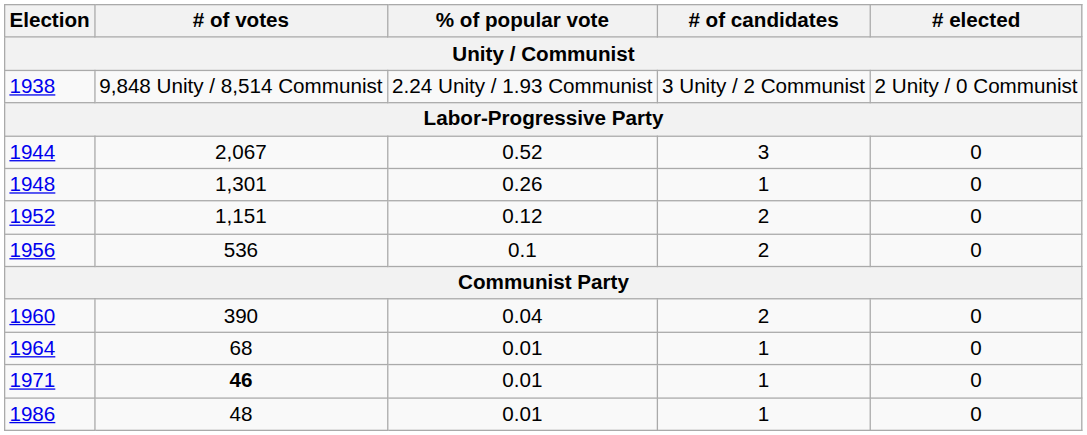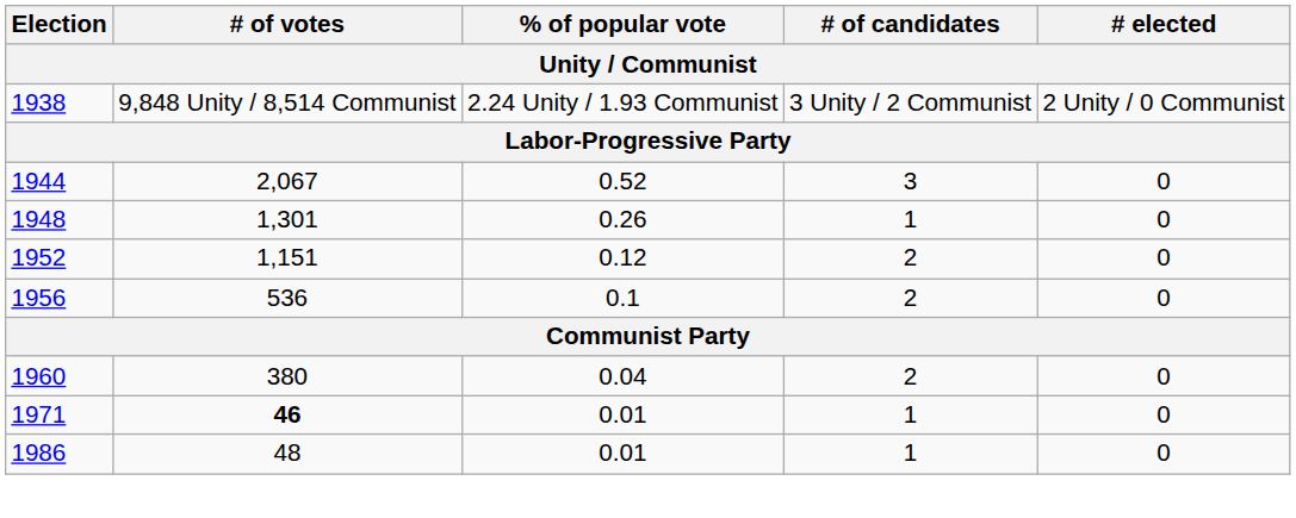1960 | # of votes: 390 -> 380
- row: 1964 | 68 | 0.01 | 1 | 0
